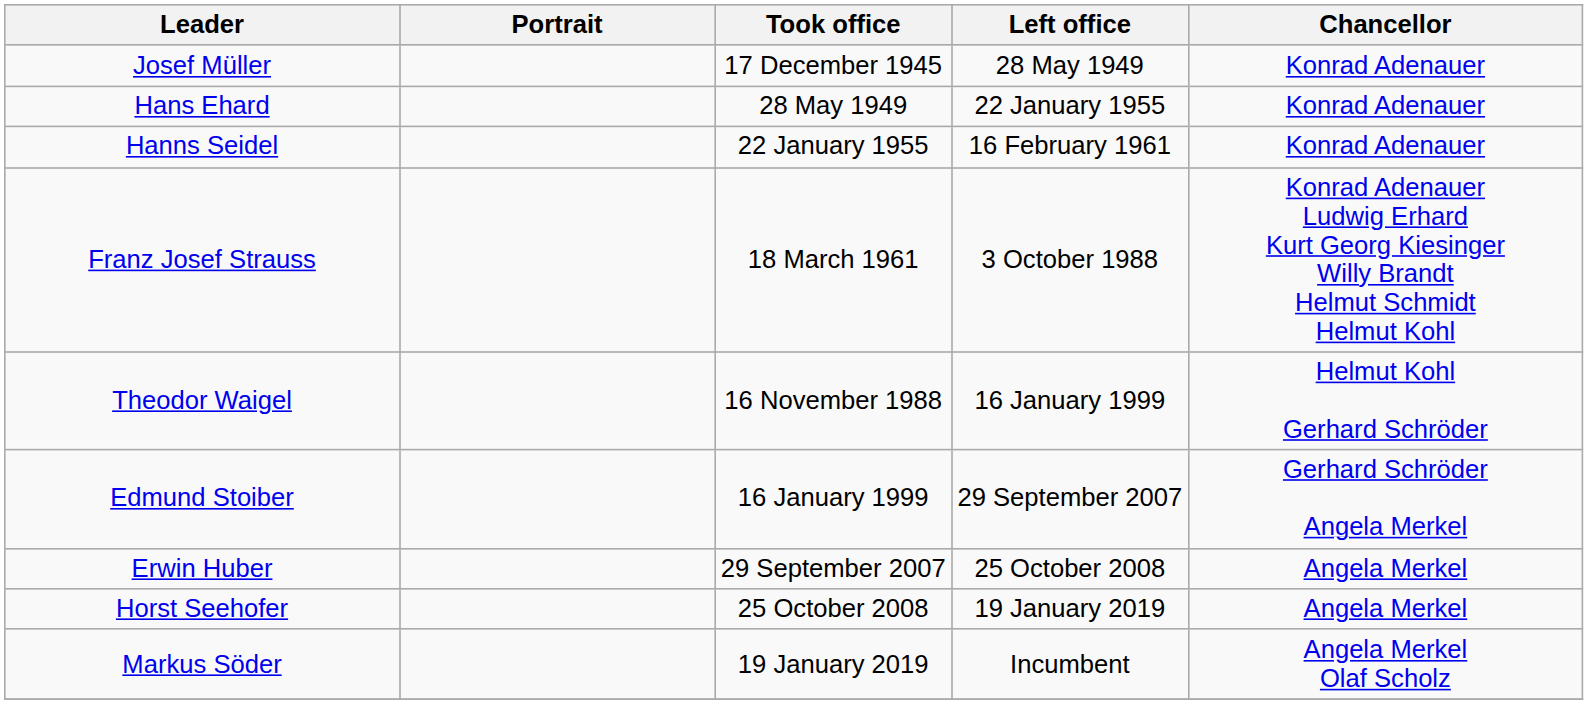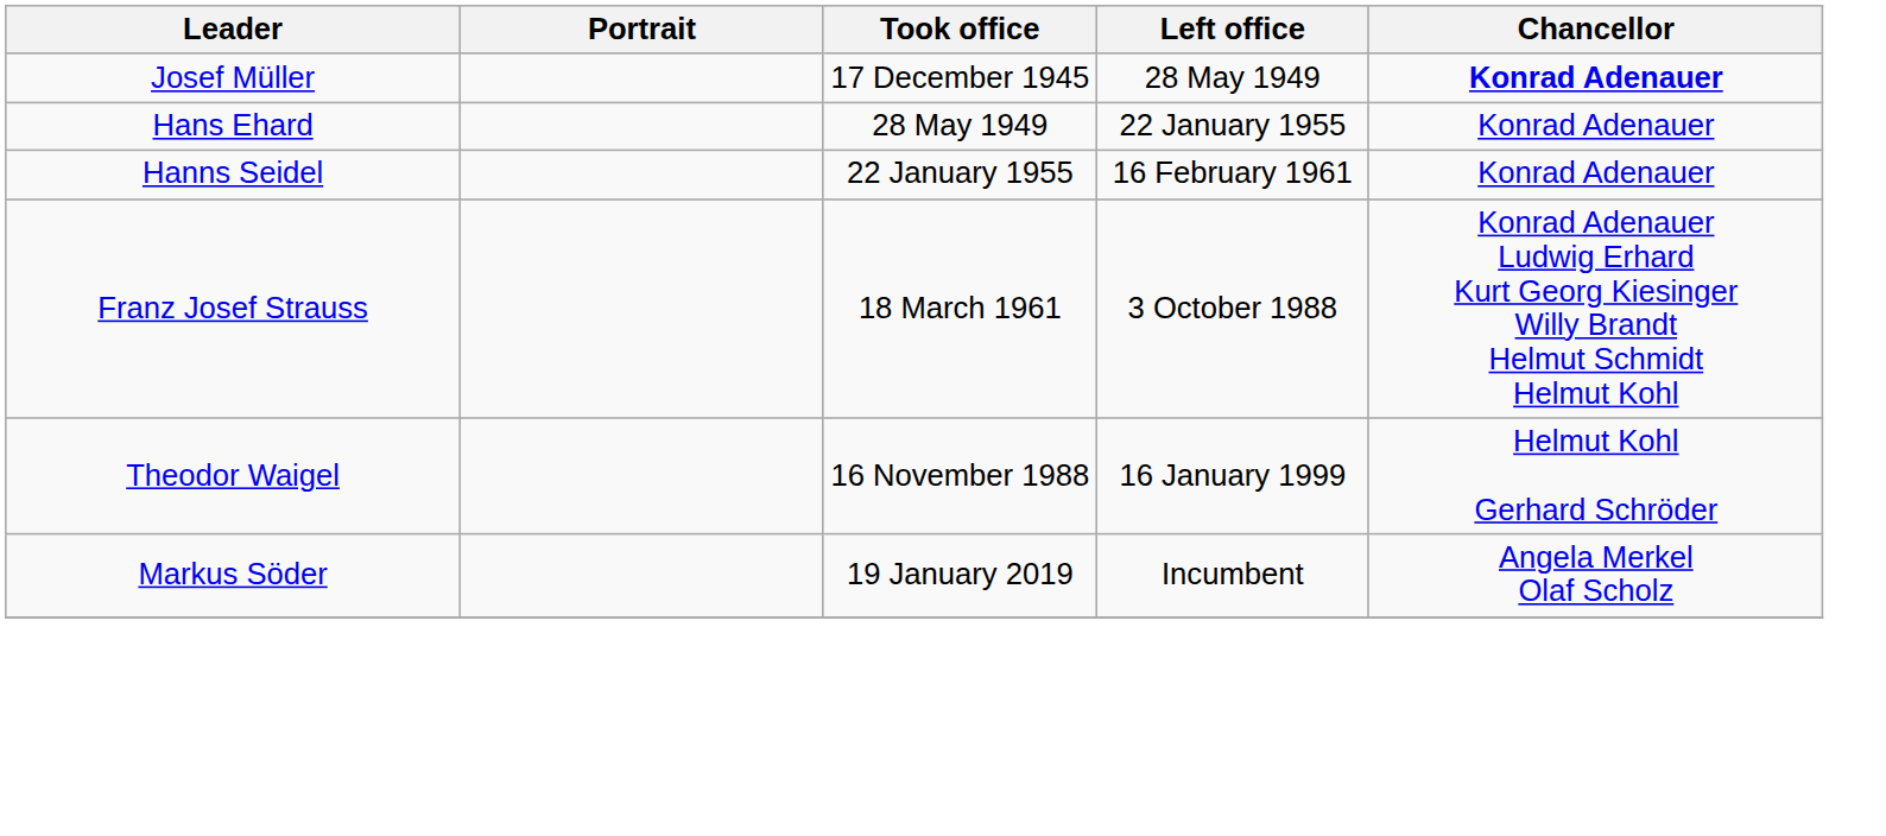Josef Müller | Chancellor: normal -> bold
- row: Edmund Stoiber | 16 January 1999 | 29 September 2007 | Gerhard Schröder Angela Merkel
- row: Erwin Huber | 29 September 2007 | 25 October 2008 | Angela Merkel
- row: Horst Seehofer | 25 October 2008 | 19 January 2019 | Angela Merkel
